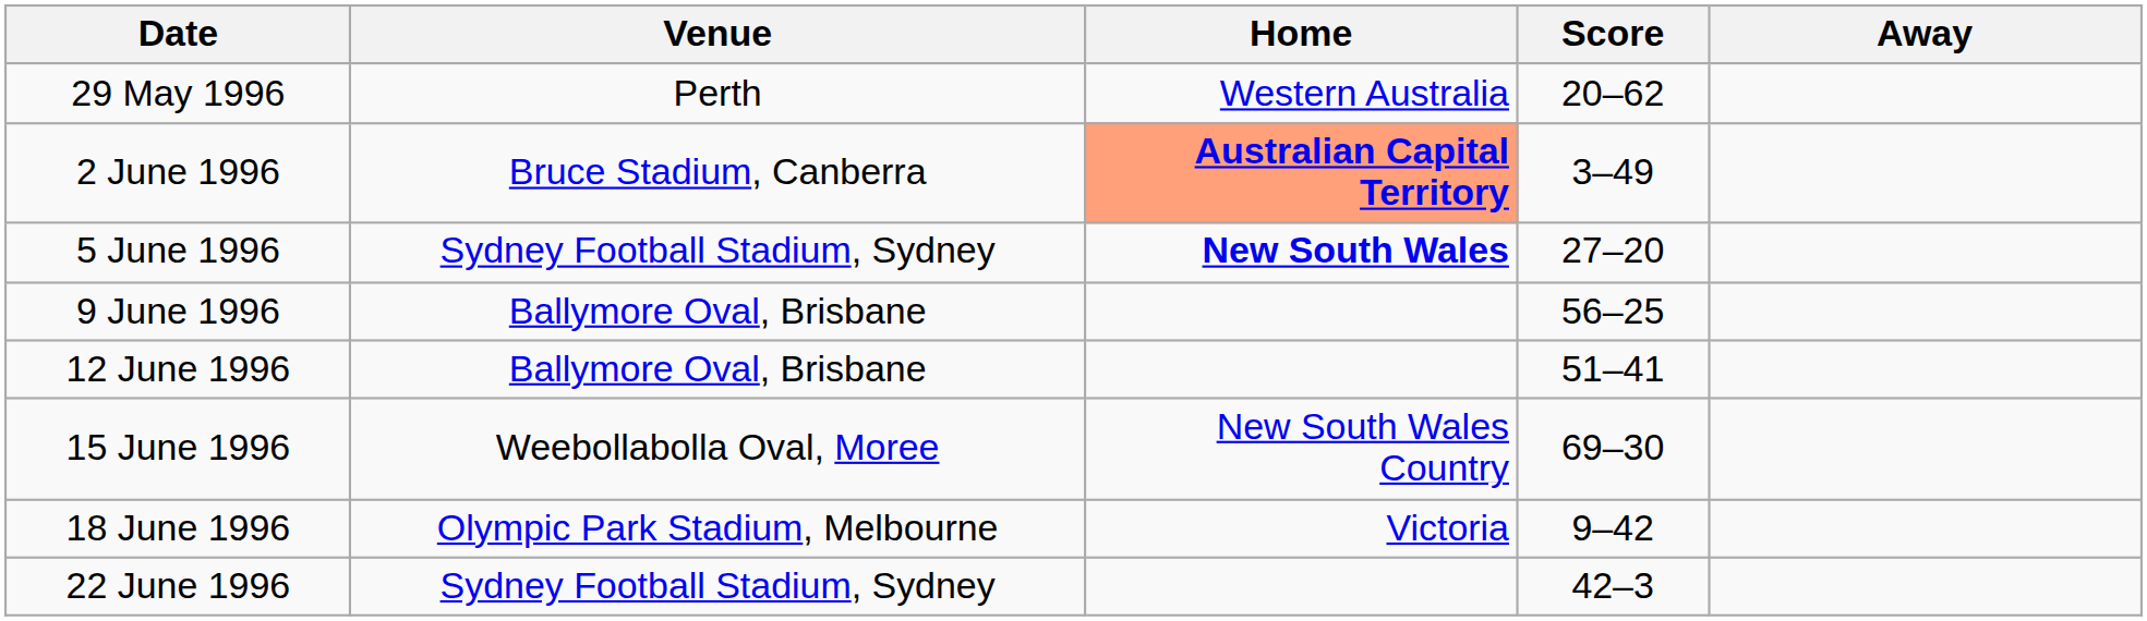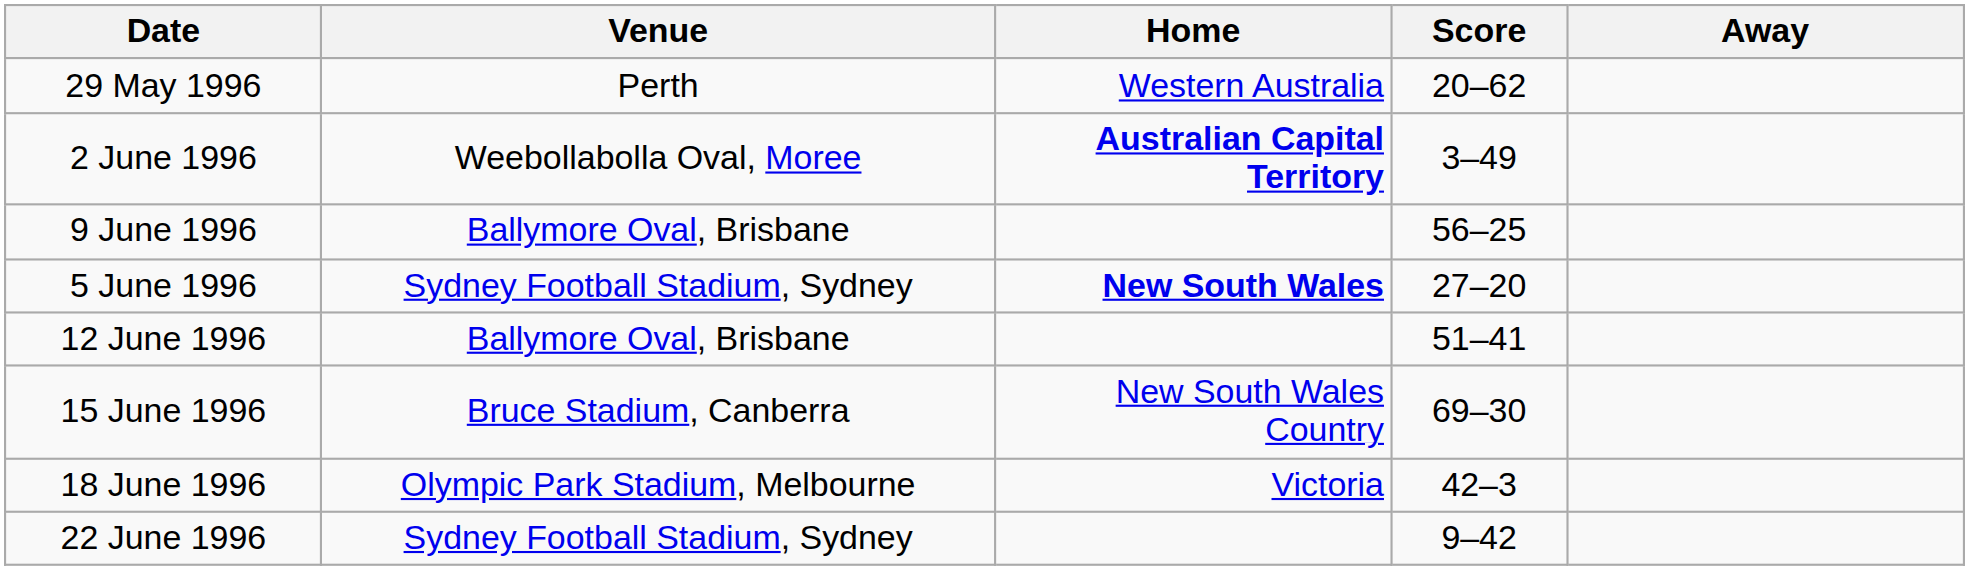2 June 1996 | Venue: Bruce Stadium, Canberra -> Weebollabolla Oval, Moree
2 June 1996 | Home: lightsalmon background -> no background
rows swapped: 5 June 1996 <-> 9 June 1996
15 June 1996 | Venue: Weebollabolla Oval, Moree -> Bruce Stadium, Canberra
18 June 1996 | Score: 9–42 -> 42–3
22 June 1996 | Score: 42–3 -> 9–42
